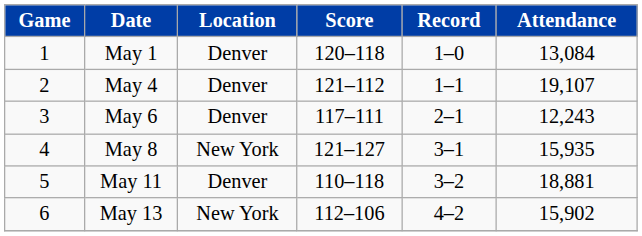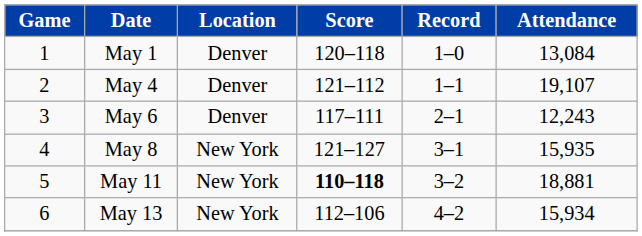May 11 | Location: Denver -> New York
May 11 | Score: normal -> bold
May 13 | Attendance: 15,902 -> 15,934
